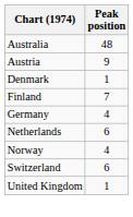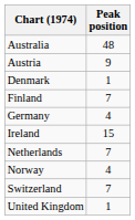+ row: Ireland | 15
Netherlands | Peak position: 6 -> 7
Switzerland | Peak position: 6 -> 7
